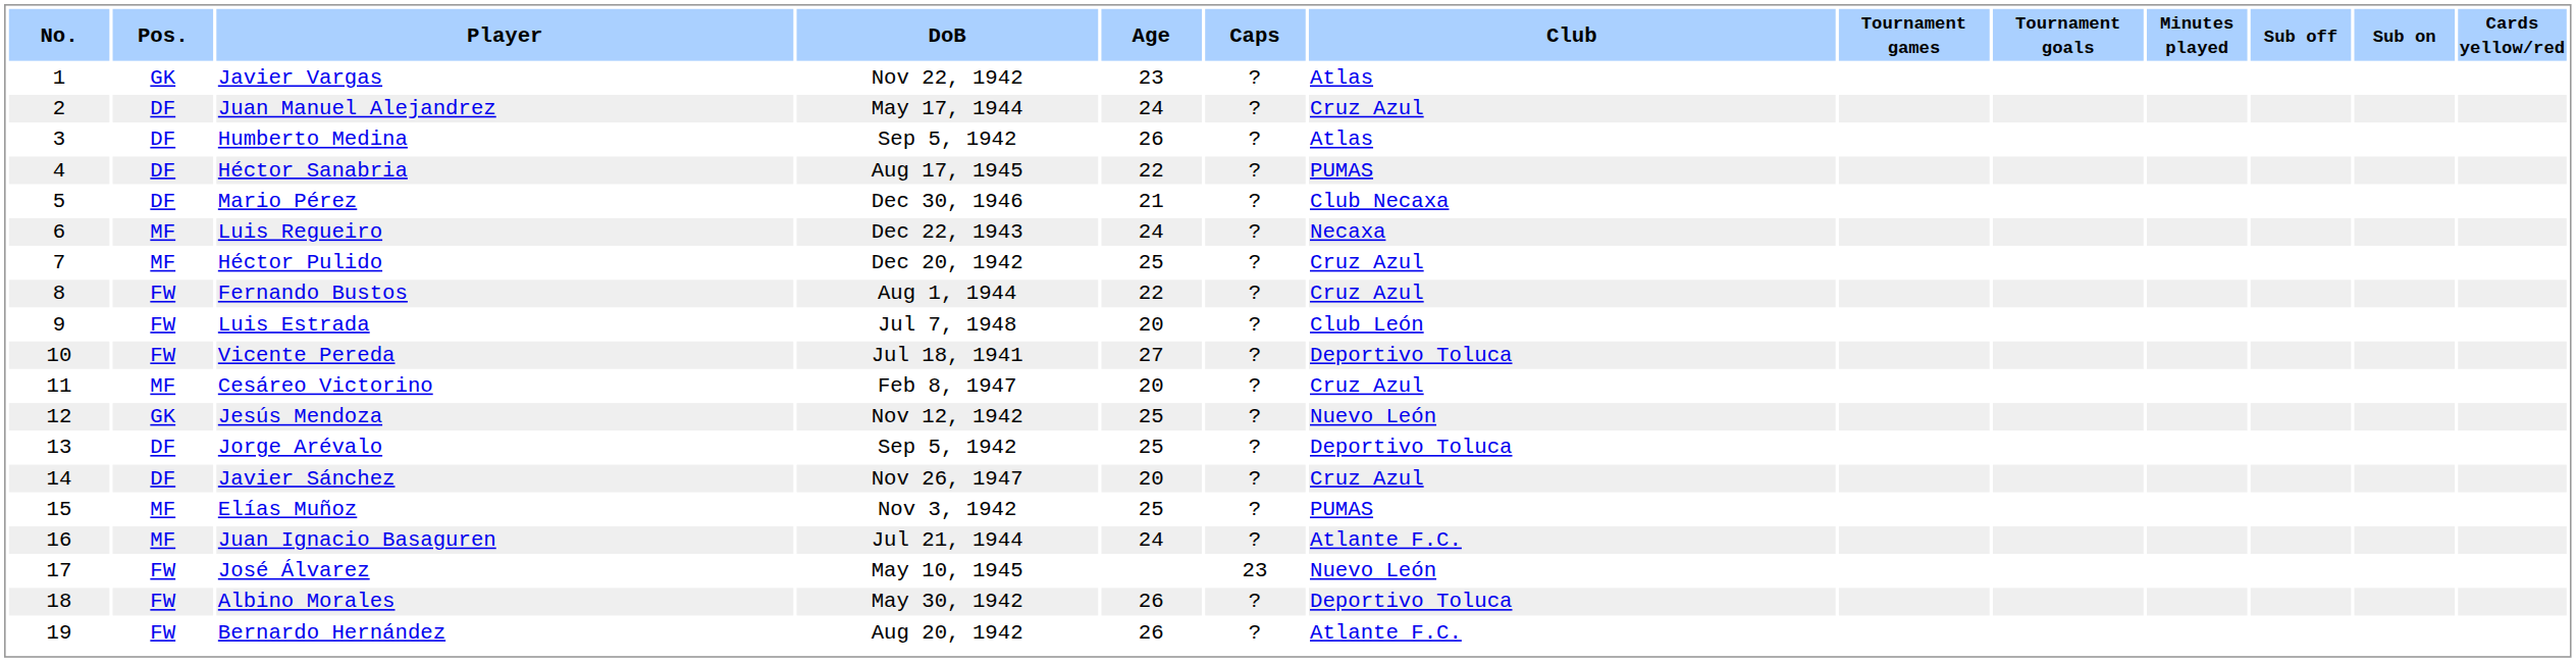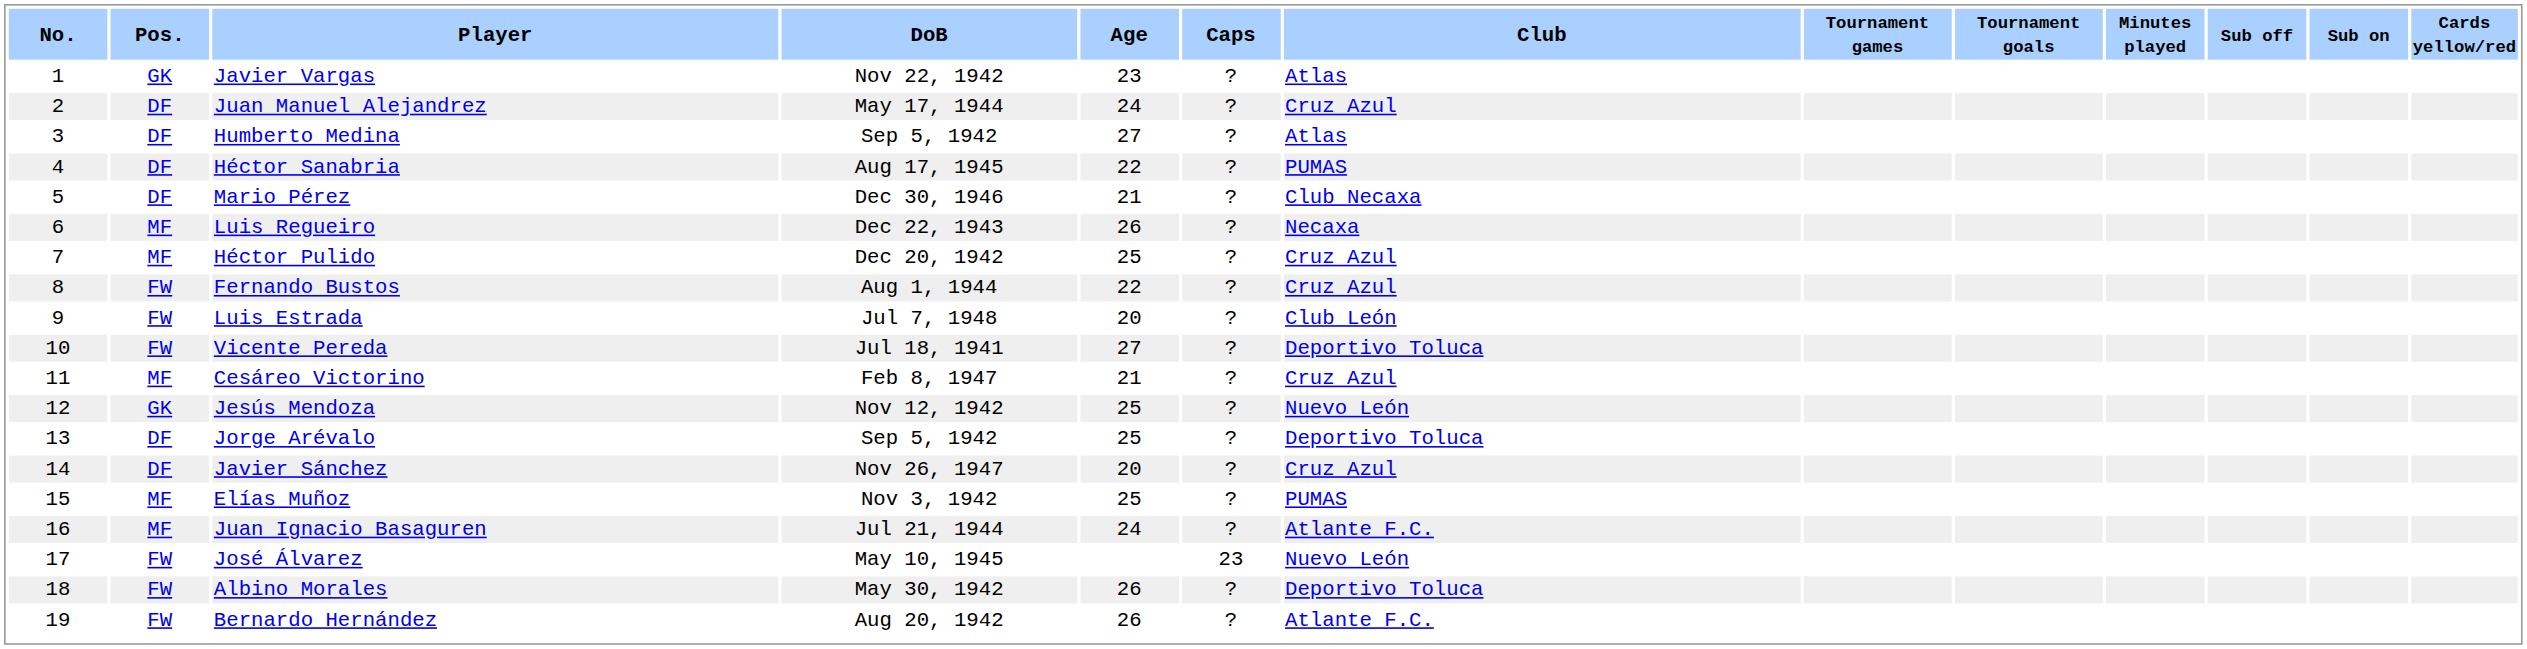Humberto Medina | Age: 26 -> 27
Luis Regueiro | Age: 24 -> 26
Cesáreo Victorino | Age: 20 -> 21
